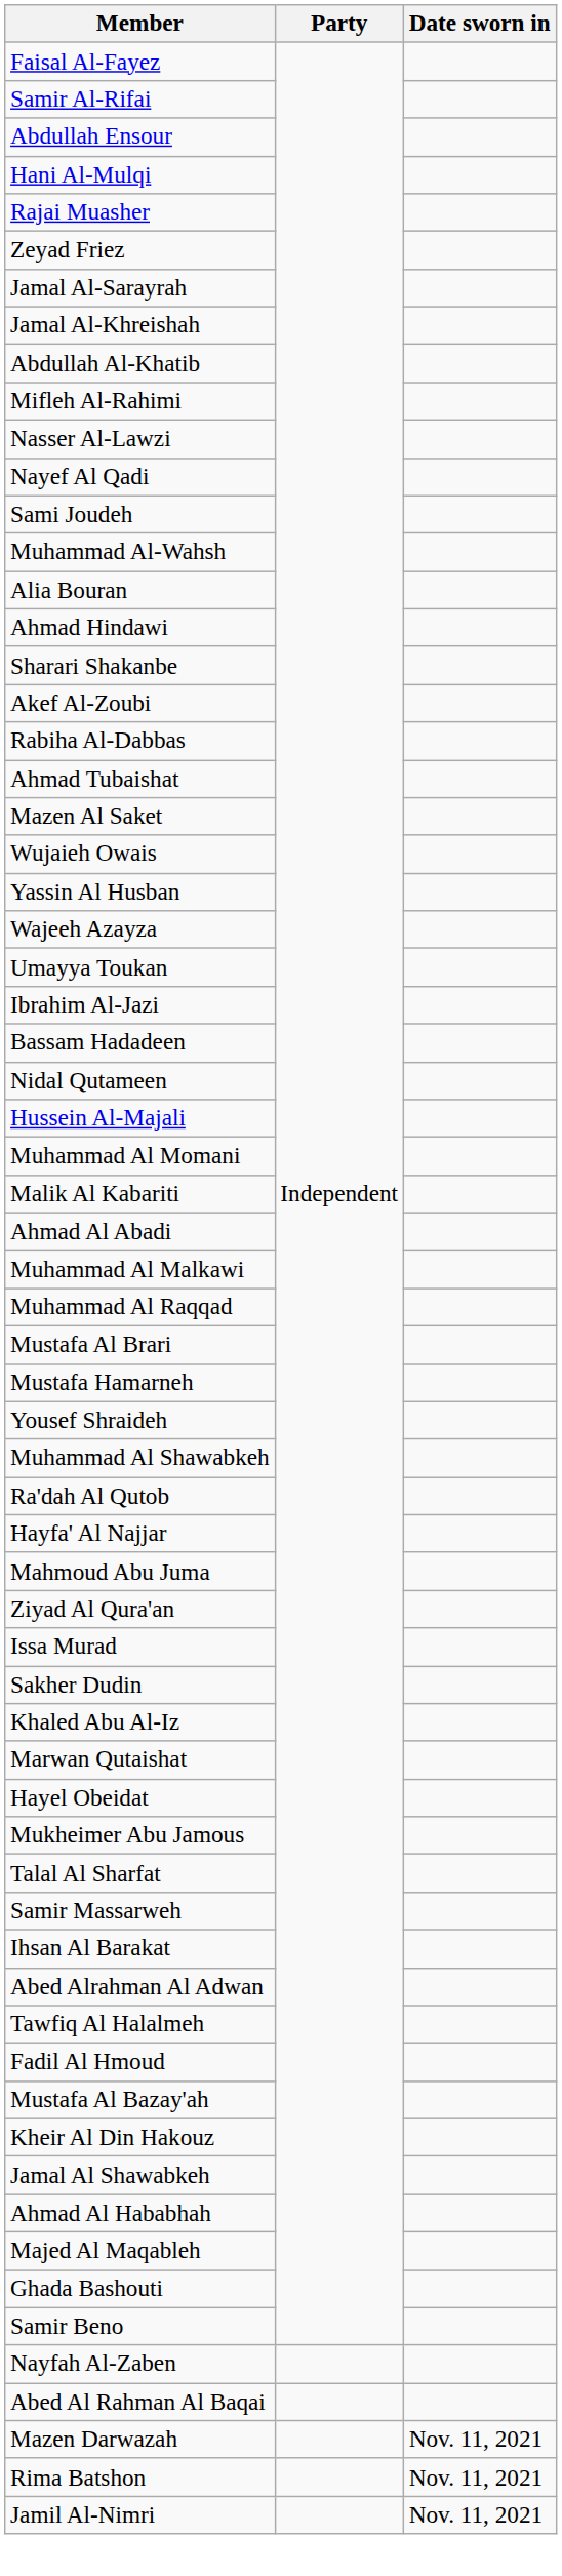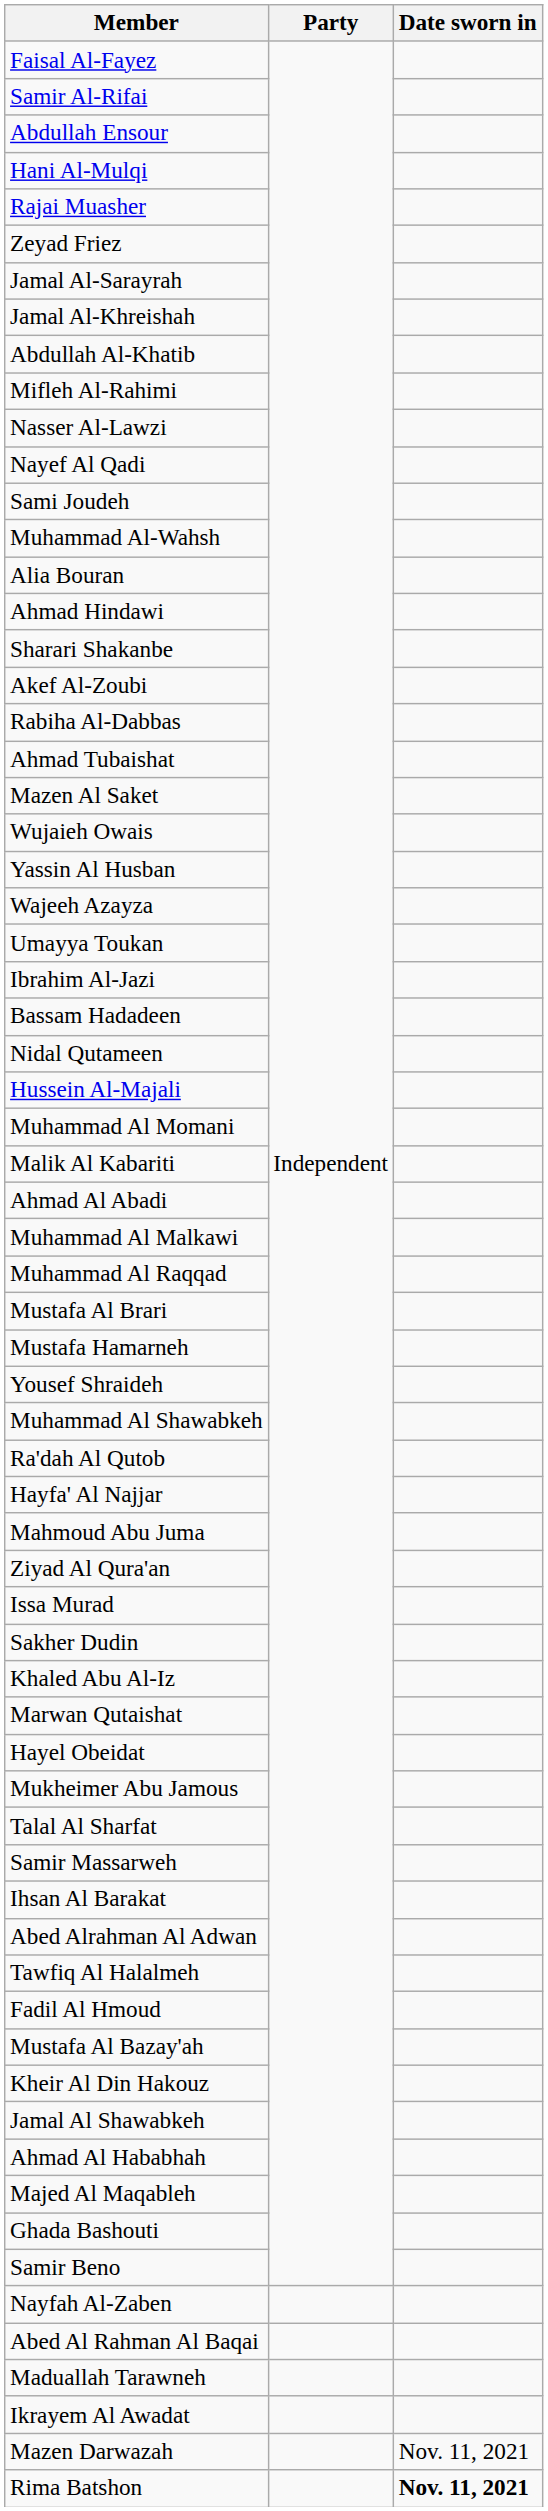+ row: Maduallah Tarawneh
+ row: Ikrayem Al Awadat
Rima Batshon | Date sworn in: normal -> bold
- row: Jamil Al-Nimri | Nov. 11, 2021
